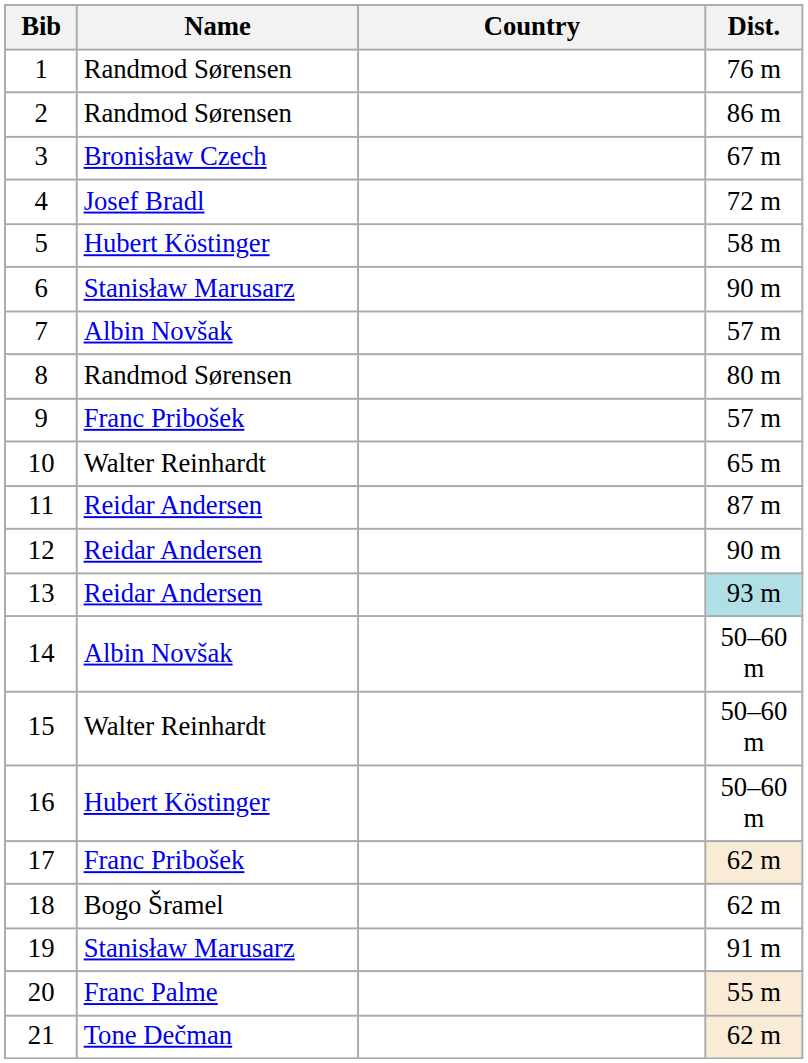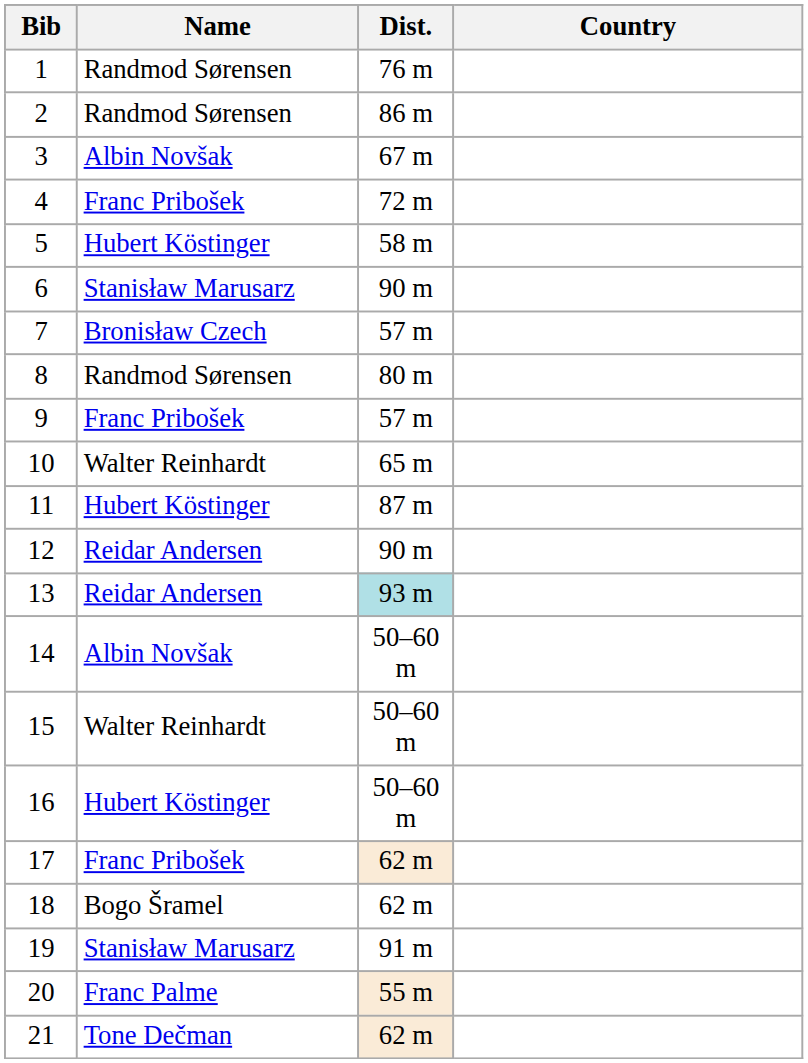columns swapped: Country <-> Dist.
3 | Name: Bronisław Czech -> Albin Novšak
4 | Name: Josef Bradl -> Franc Pribošek
7 | Name: Albin Novšak -> Bronisław Czech
11 | Name: Reidar Andersen -> Hubert Köstinger
